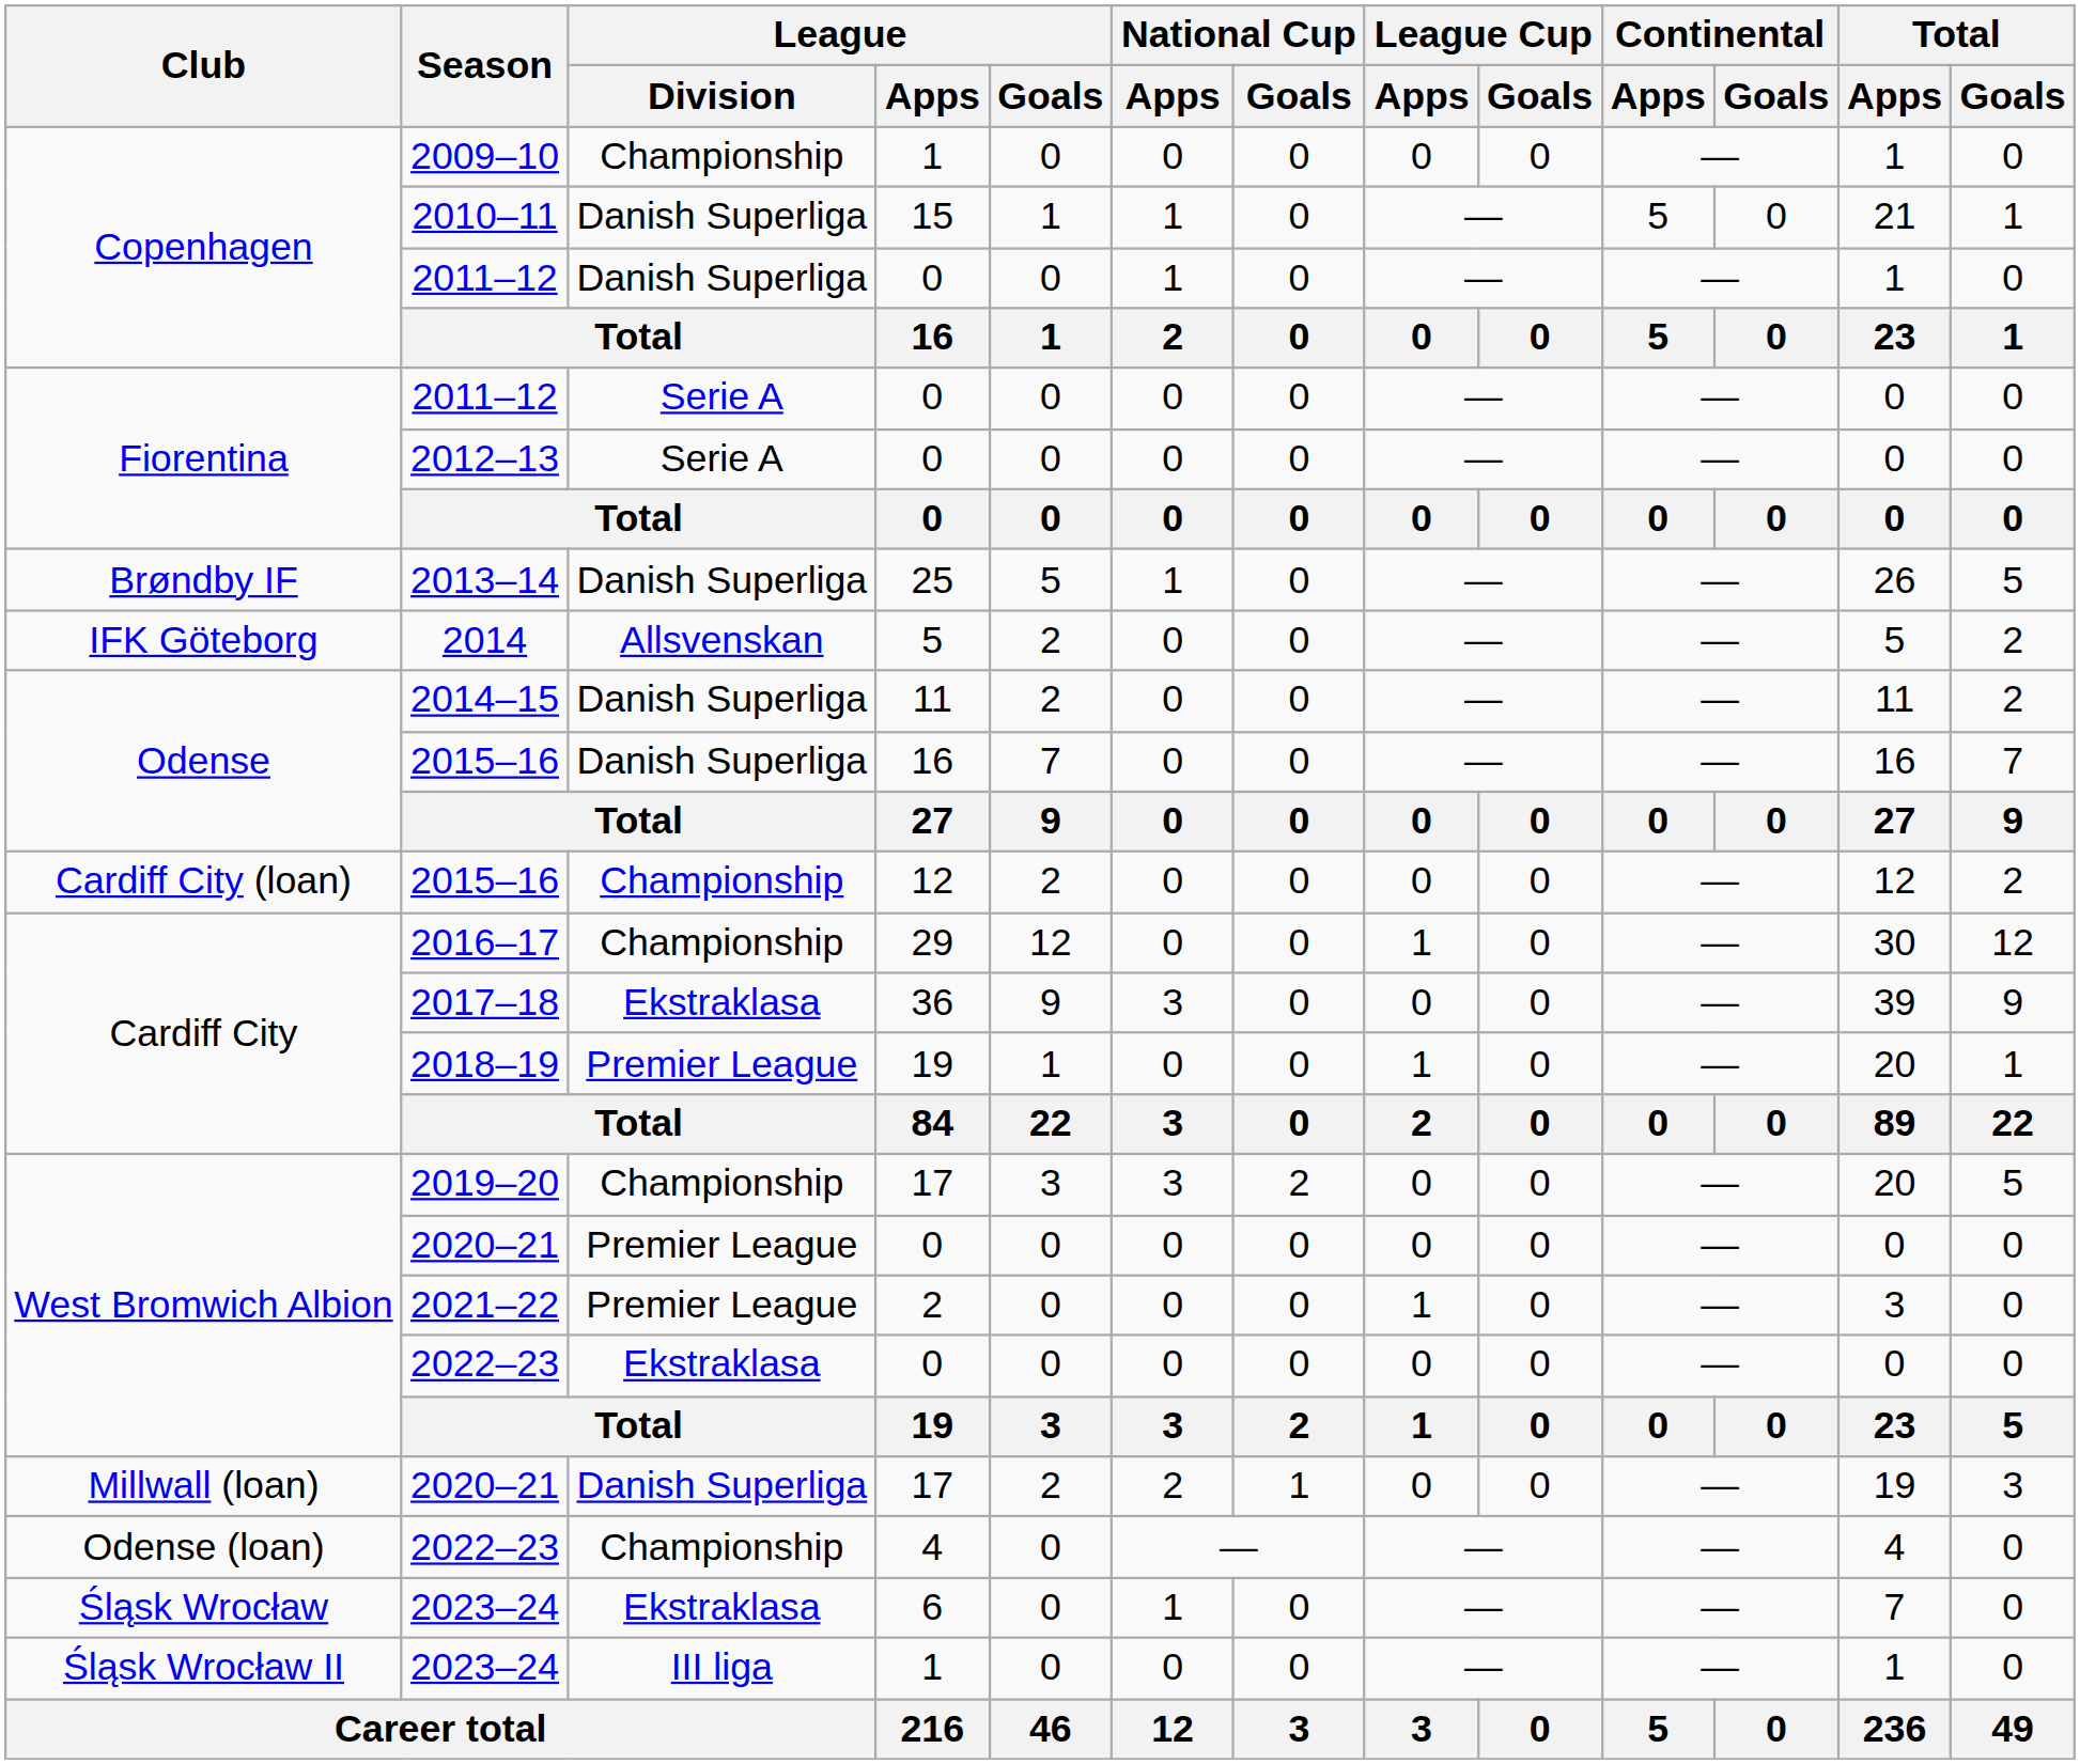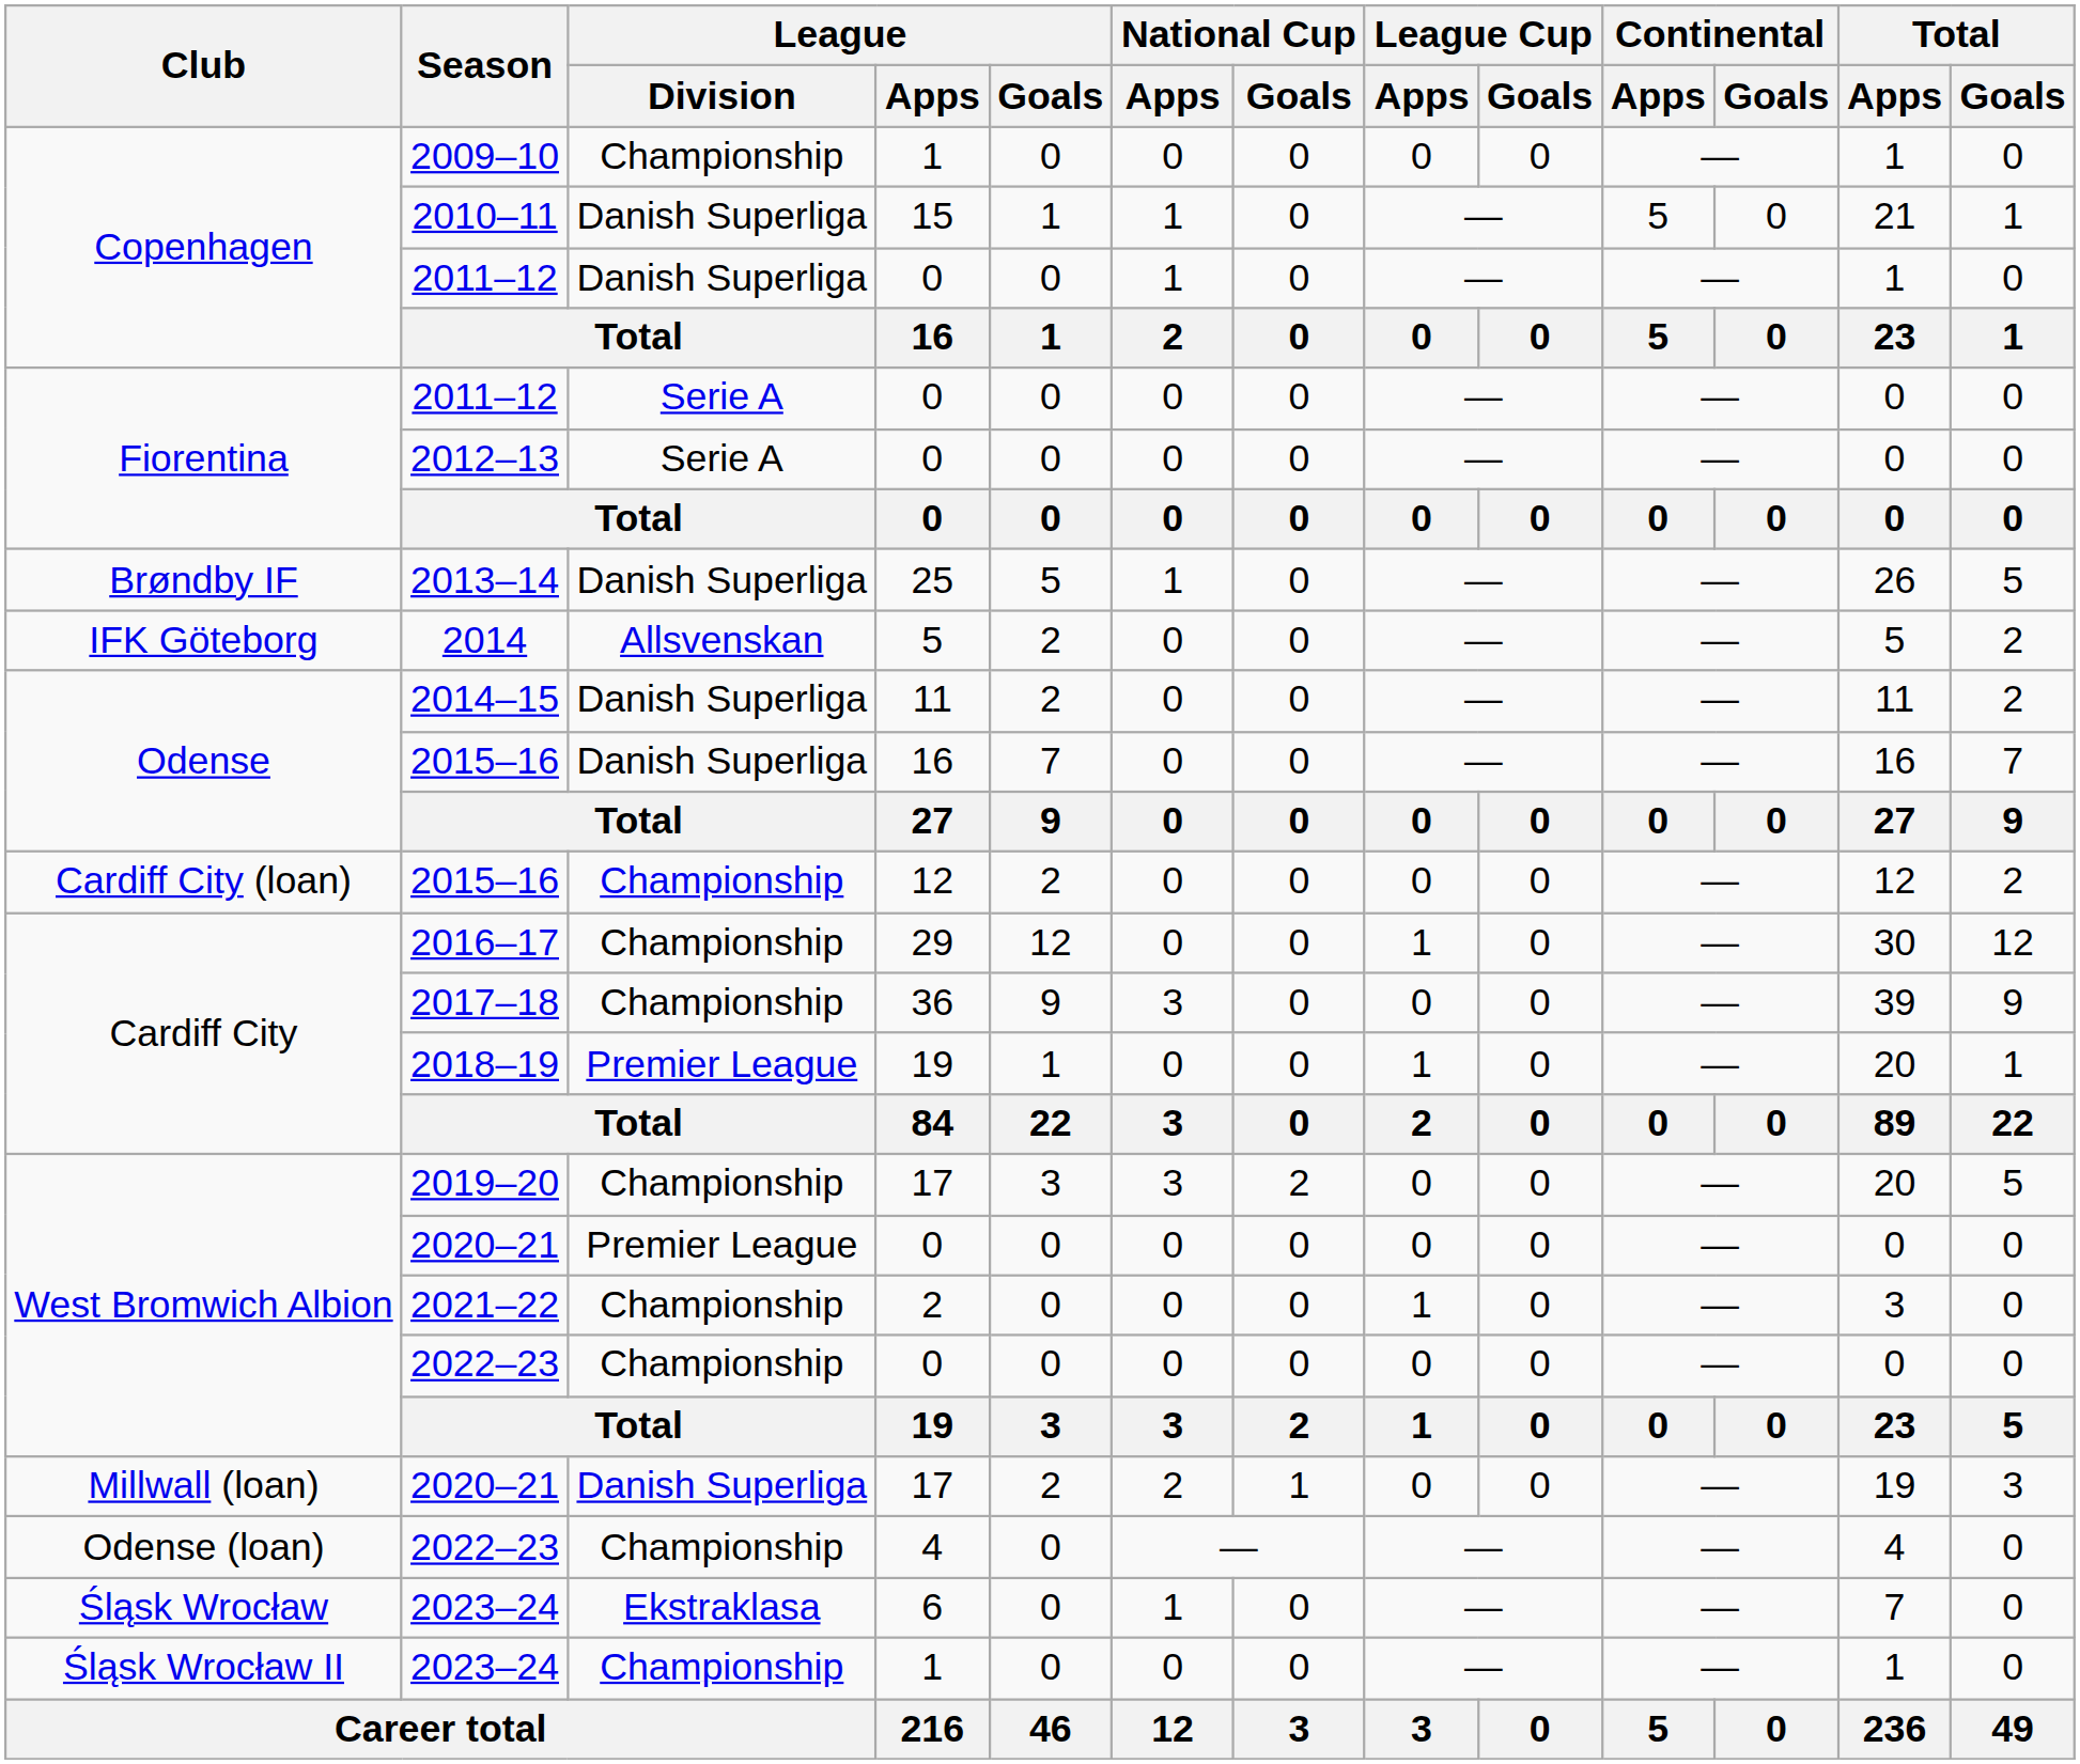2017–18 | League / Division: Ekstraklasa -> Championship
2021–22 | League / Division: Premier League -> Championship
West Bromwich Albion / 2022–23 | League / Division: Ekstraklasa -> Championship
Śląsk Wrocław II / 2023–24 | League / Division: III liga -> Championship
